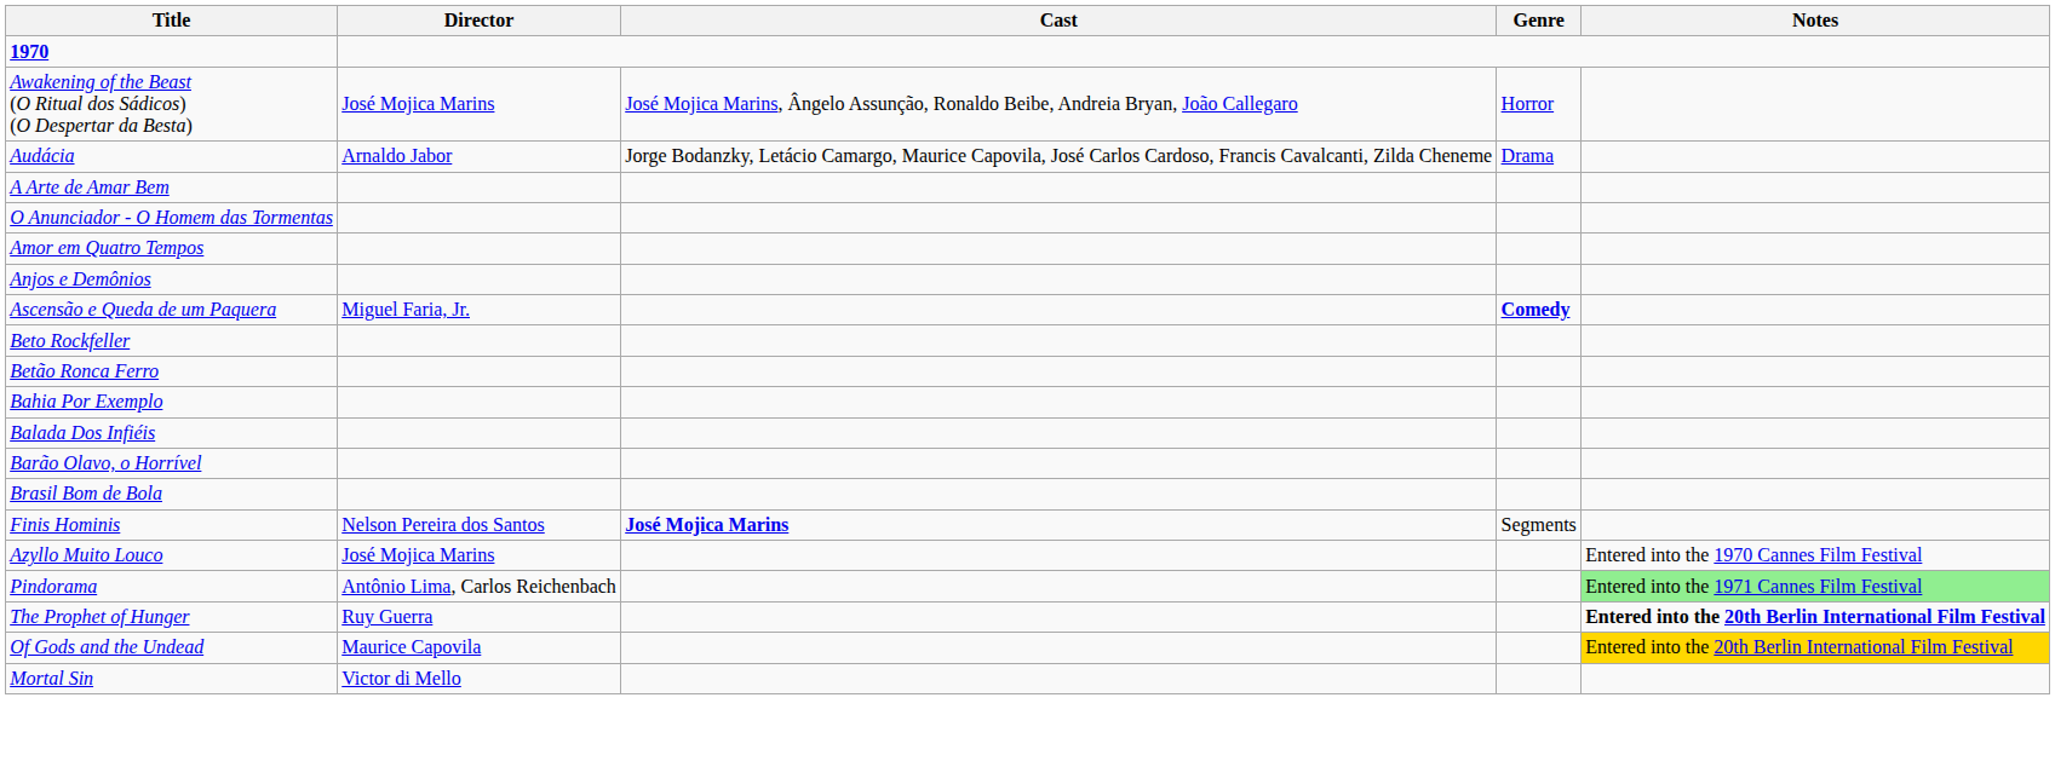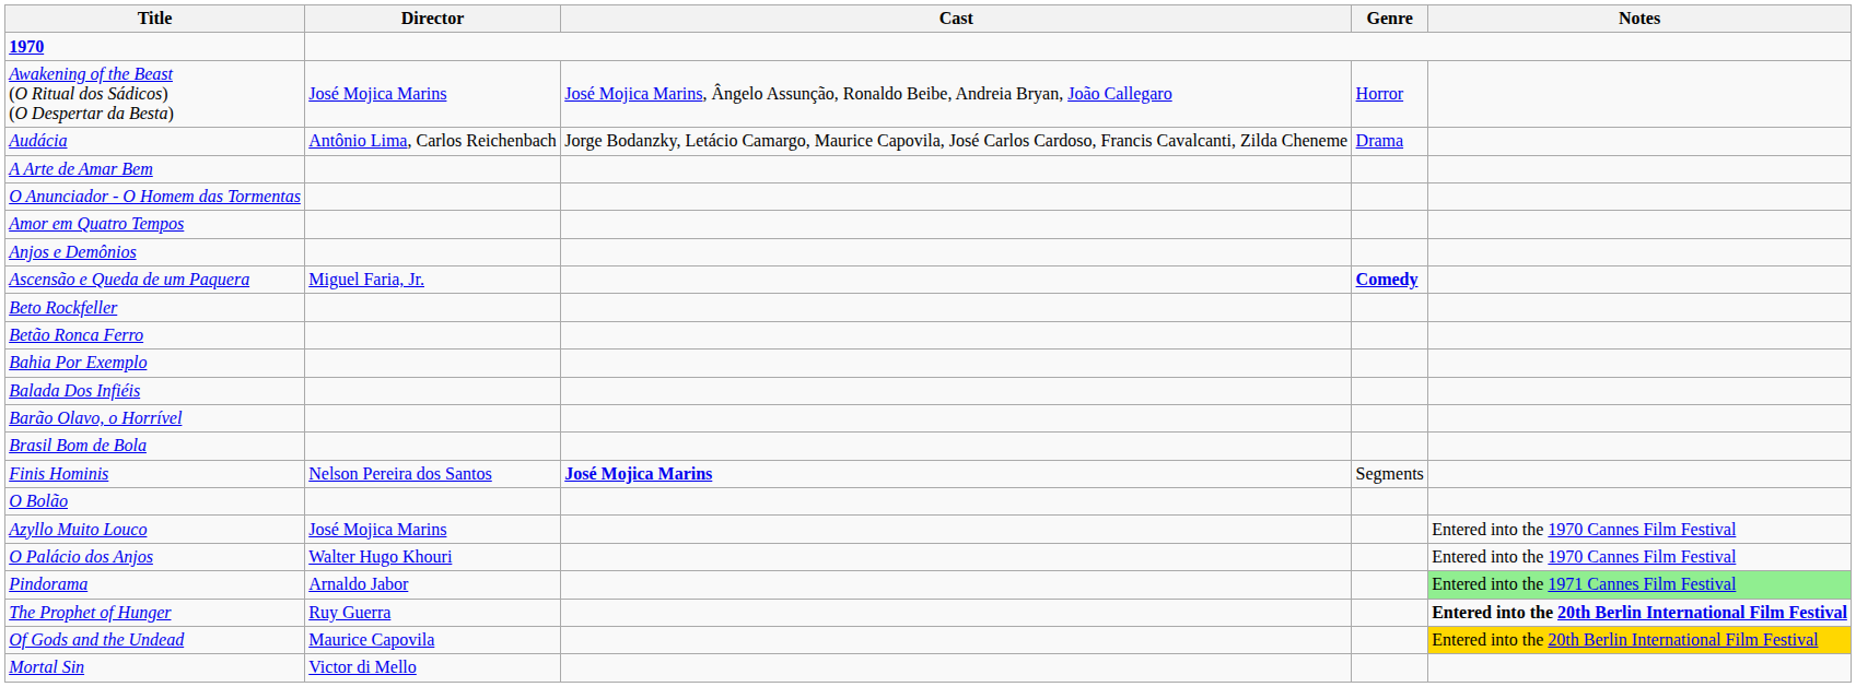Audácia | Director: Arnaldo Jabor -> Antônio Lima, Carlos Reichenbach
+ row: O Bolão
+ row: O Palácio dos Anjos | Walter Hugo Khouri | Entered into the 1970 Cannes Film Festival
Pindorama | Director: Antônio Lima, Carlos Reichenbach -> Arnaldo Jabor
